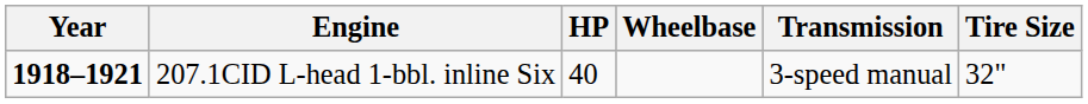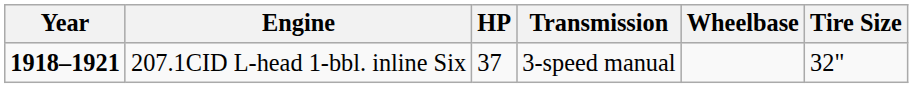columns swapped: Transmission <-> Wheelbase
207.1CID L-head 1-bbl. inline Six | HP: 40 -> 37
